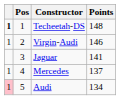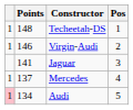columns swapped: Pos <-> Points
Techeetah-DS | column 1: bold -> normal
